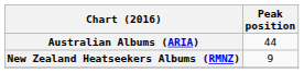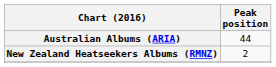New Zealand Heatseekers Albums (RMNZ) | Peak position: 9 -> 2
